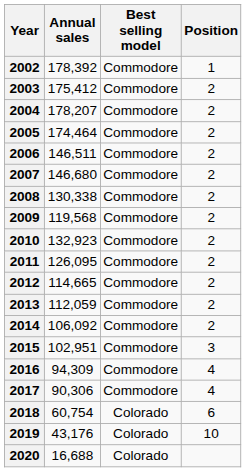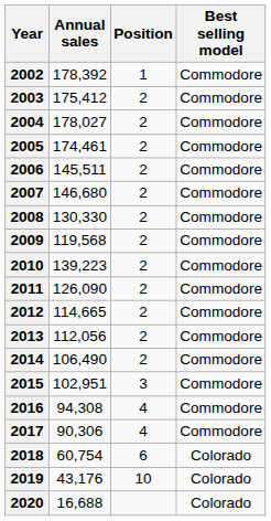columns swapped: Position <-> Best selling model
2004 | Annual sales: 178,207 -> 178,027
2005 | Annual sales: 174,464 -> 174,461
2006 | Annual sales: 146,511 -> 145,511
2008 | Annual sales: 130,338 -> 130,330
2010 | Annual sales: 132,923 -> 139,223
2011 | Annual sales: 126,095 -> 126,090
2013 | Annual sales: 112,059 -> 112,056
2014 | Annual sales: 106,092 -> 106,490
2016 | Annual sales: 94,309 -> 94,308
